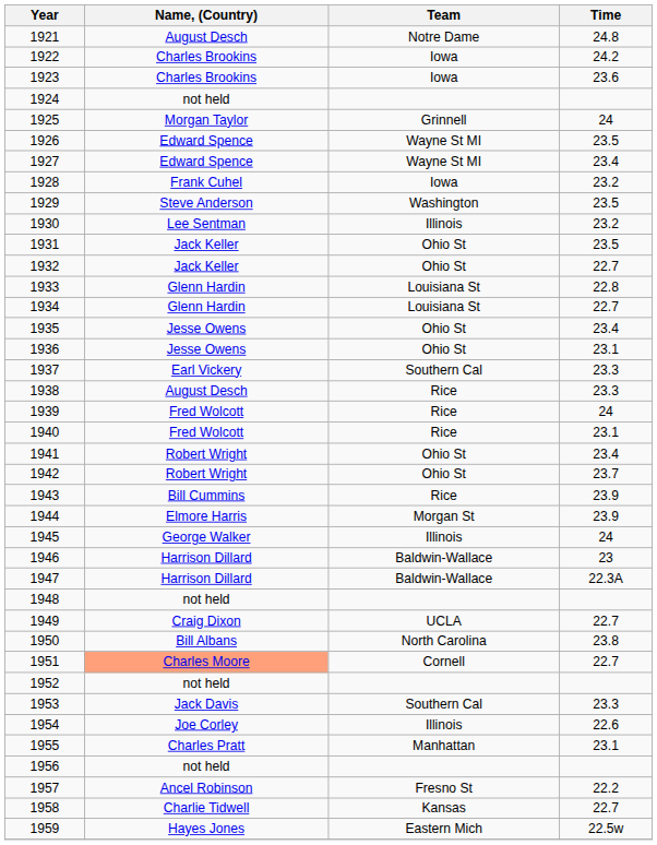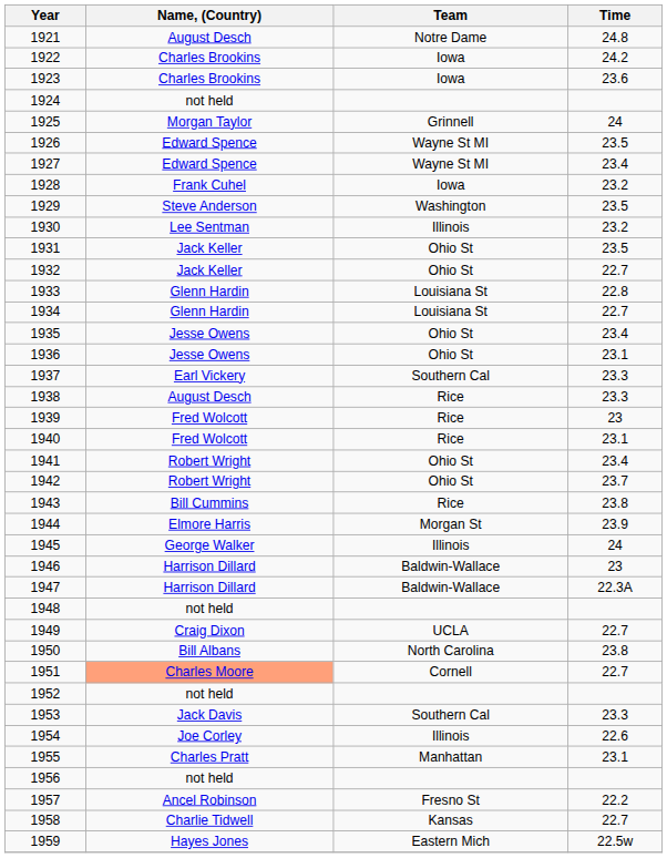1939 | Time: 24 -> 23
1943 | Time: 23.9 -> 23.8
